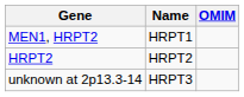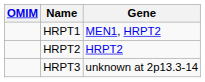columns swapped: OMIM <-> Gene
